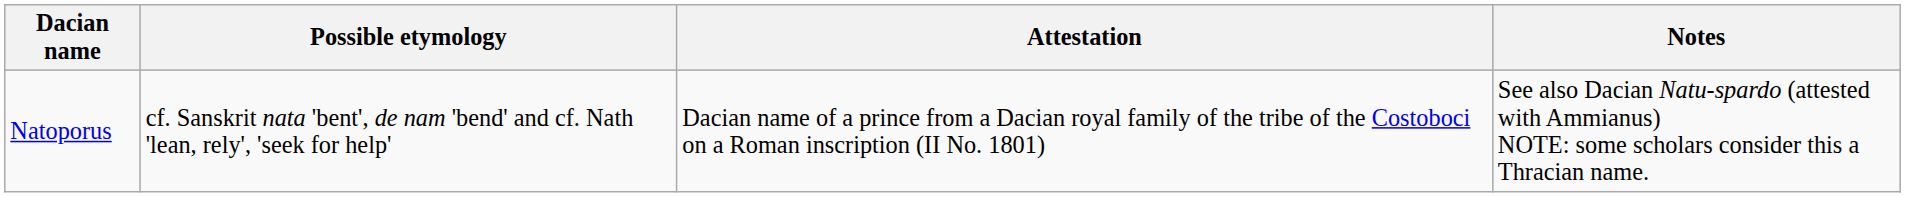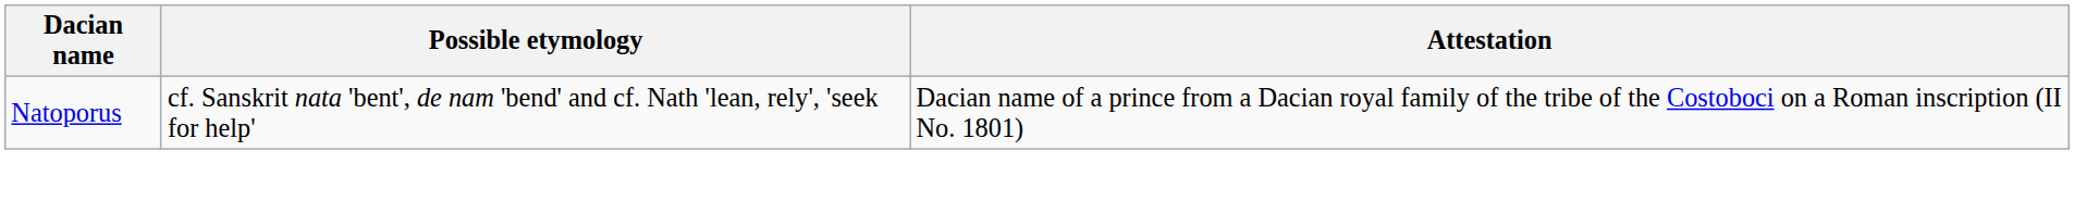- column: Notes | See also Dacian Natu-spardo (attested with Ammianus) NOTE: some scholars consider this a Thracian name.
